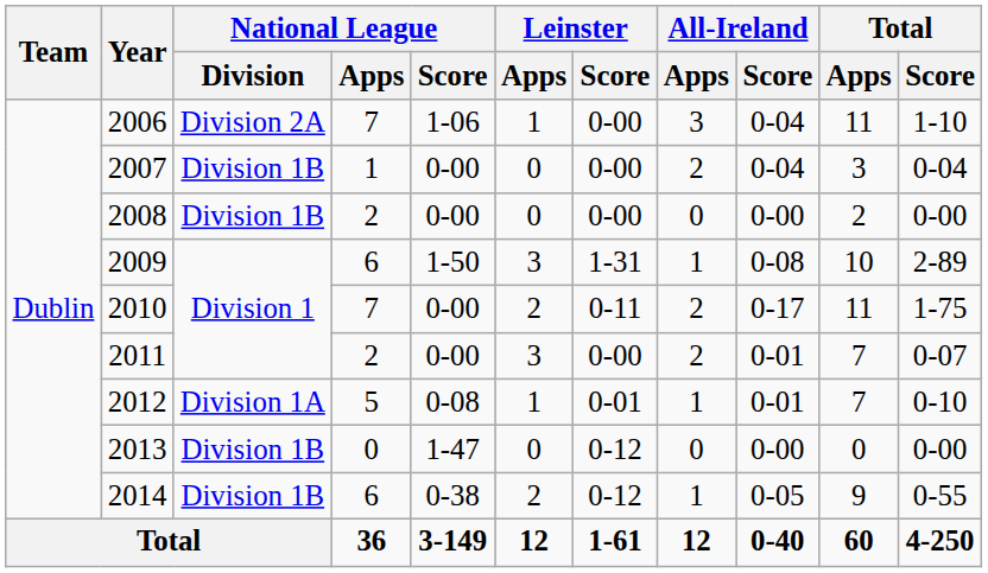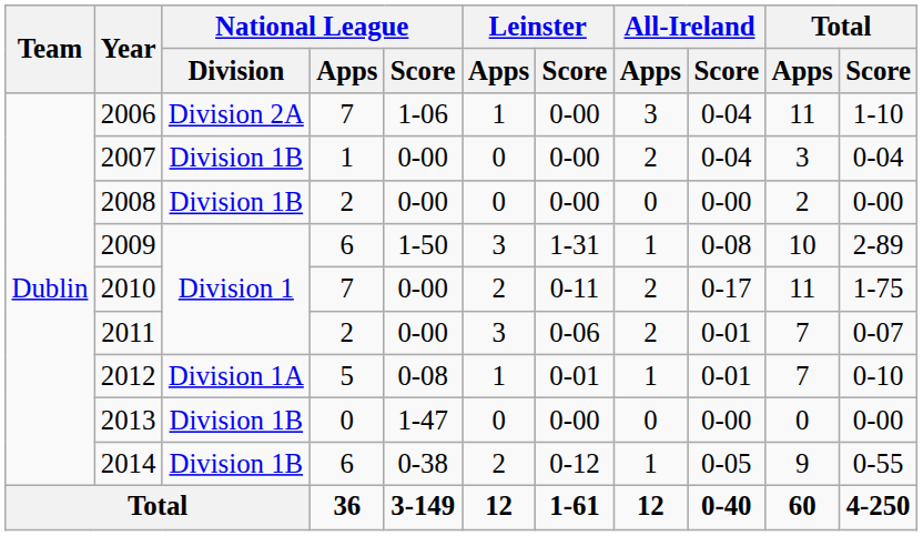2011 | Leinster / Score: 0-00 -> 0-06
2013 | Leinster / Score: 0-12 -> 0-00
